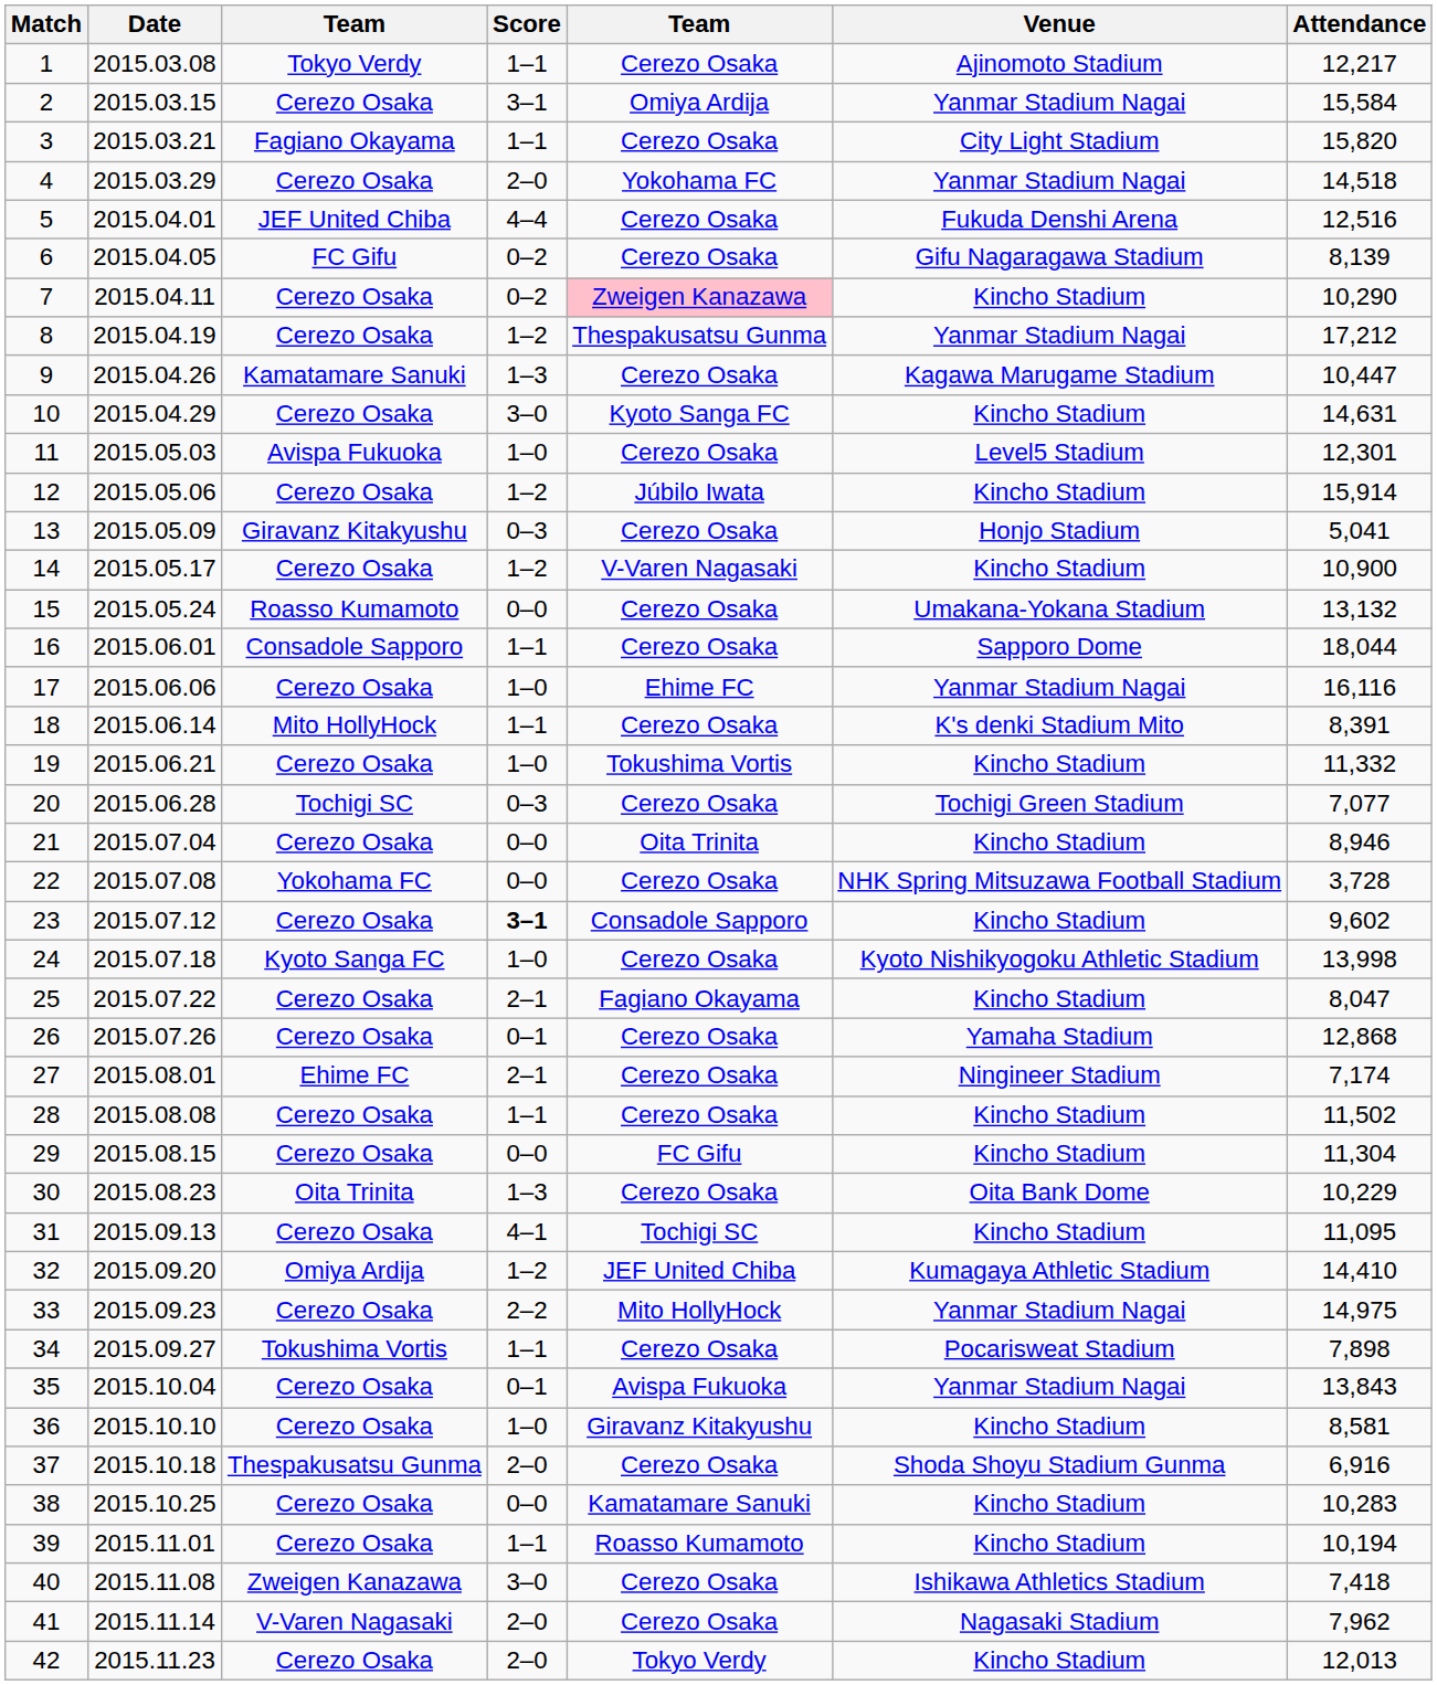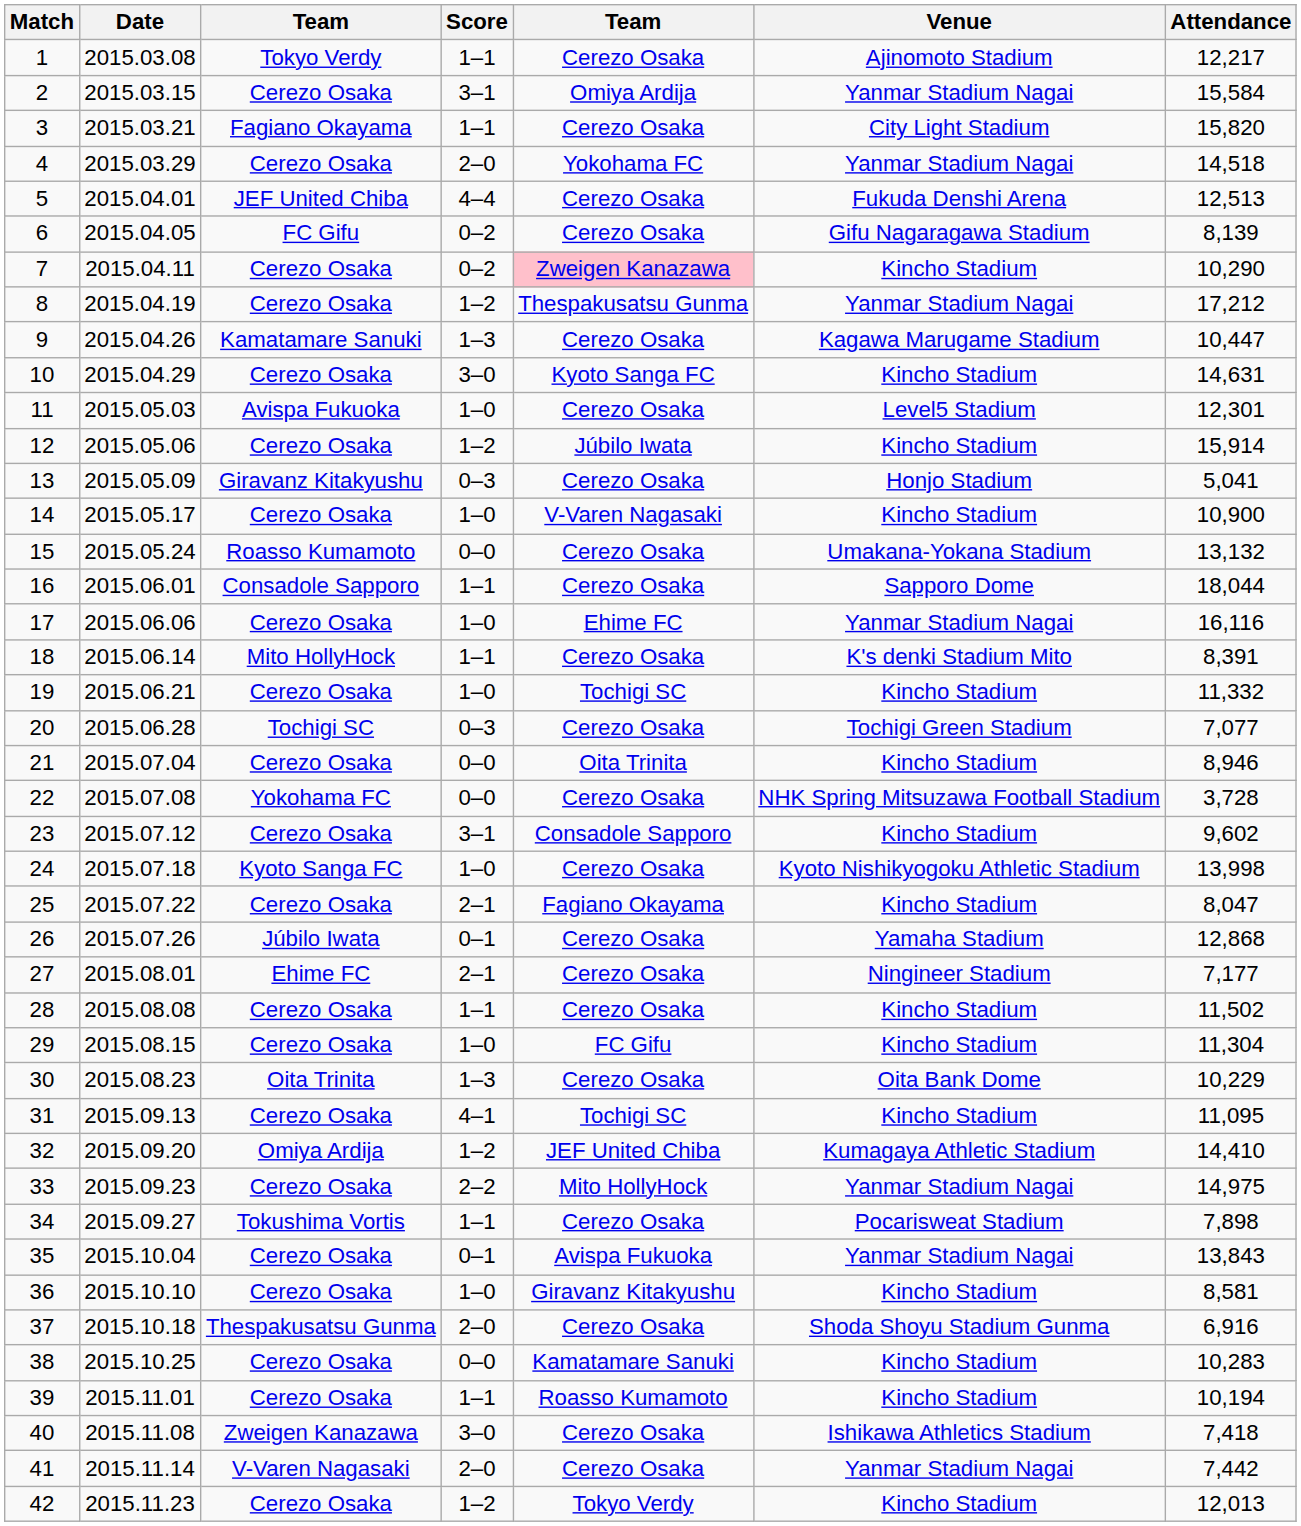5 | Attendance: 12,516 -> 12,513
14 | Score: 1–2 -> 1–0
19 | column 5: Tokushima Vortis -> Tochigi SC
23 | Score: bold -> normal
26 | column 3: Cerezo Osaka -> Júbilo Iwata
27 | Attendance: 7,174 -> 7,177
29 | Score: 0–0 -> 1–0
41 | Venue: Nagasaki Stadium -> Yanmar Stadium Nagai
41 | Attendance: 7,962 -> 7,442
42 | Score: 2–0 -> 1–2
